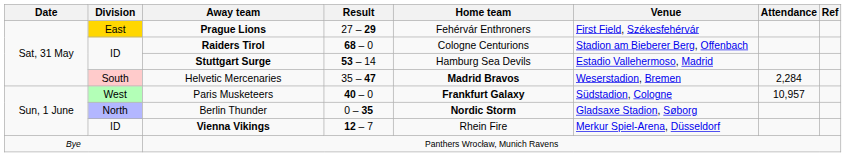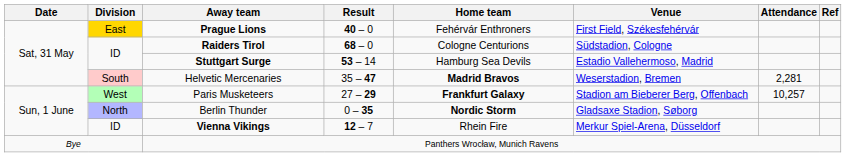Prague Lions | Result: 27 – 29 -> 40 – 0
Raiders Tirol | Venue: Stadion am Bieberer Berg, Offenbach -> Südstadion, Cologne
Helvetic Mercenaries | Attendance: 2,284 -> 2,281
Paris Musketeers | Result: 40 – 0 -> 27 – 29
Paris Musketeers | Venue: Südstadion, Cologne -> Stadion am Bieberer Berg, Offenbach
Paris Musketeers | Attendance: 10,957 -> 10,257
